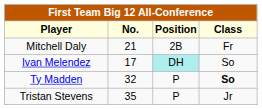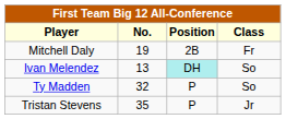Mitchell Daly | No.: 21 -> 19
Ivan Melendez | No.: 17 -> 13
Ty Madden | Class: bold -> normal
